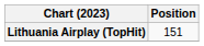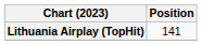Lithuania Airplay (TopHit) | Position: 151 -> 141
